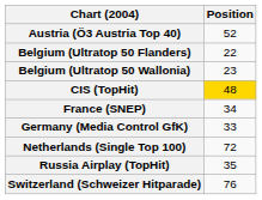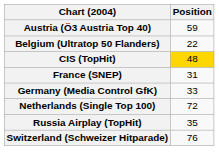Austria (Ö3 Austria Top 40) | Position: 52 -> 59
- row: Belgium (Ultratop 50 Wallonia) | 23
France (SNEP) | Position: 34 -> 31
